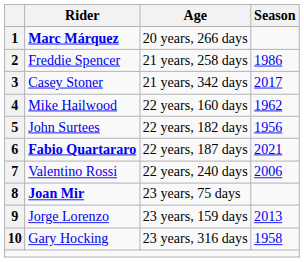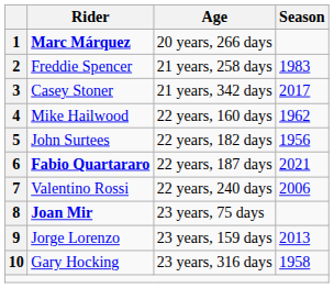2 | Season: 1986 -> 1983
